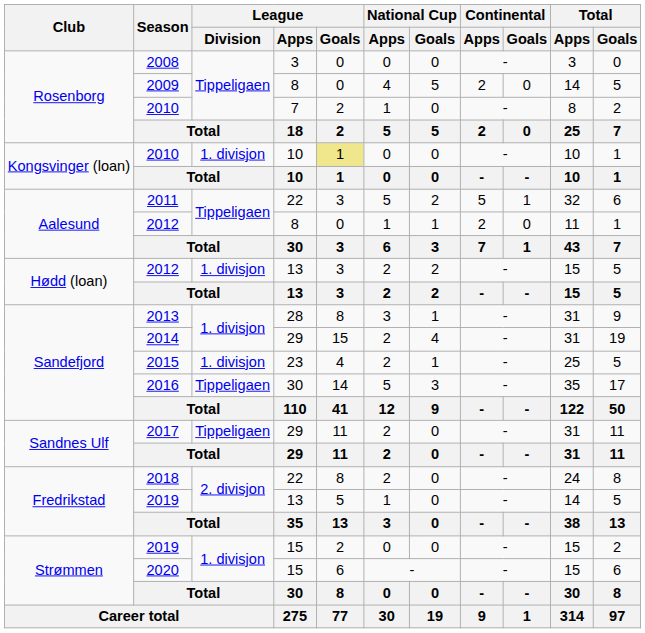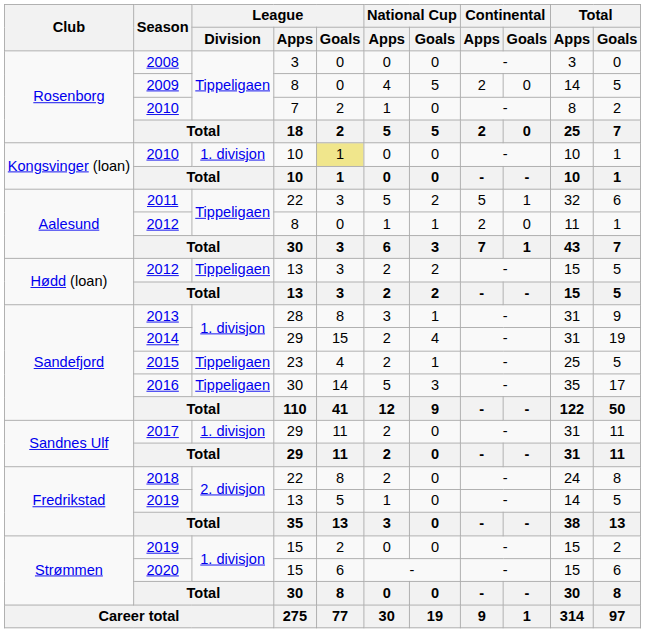2012 / 13 | League / Division: 1. divisjon -> Tippeligaen
2015 | League / Division: 1. divisjon -> Tippeligaen
2017 | League / Division: Tippeligaen -> 1. divisjon
